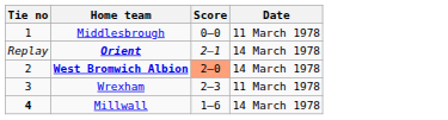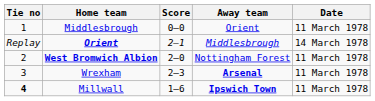+ column: Away team | Orient | Middlesbrough | Nottingham Forest | Arsenal | Ipswich Town
West Bromwich Albion | Score: lightsalmon background -> no background
West Bromwich Albion | Date: 14 March 1978 -> 11 March 1978
Millwall | Date: 14 March 1978 -> 11 March 1978
